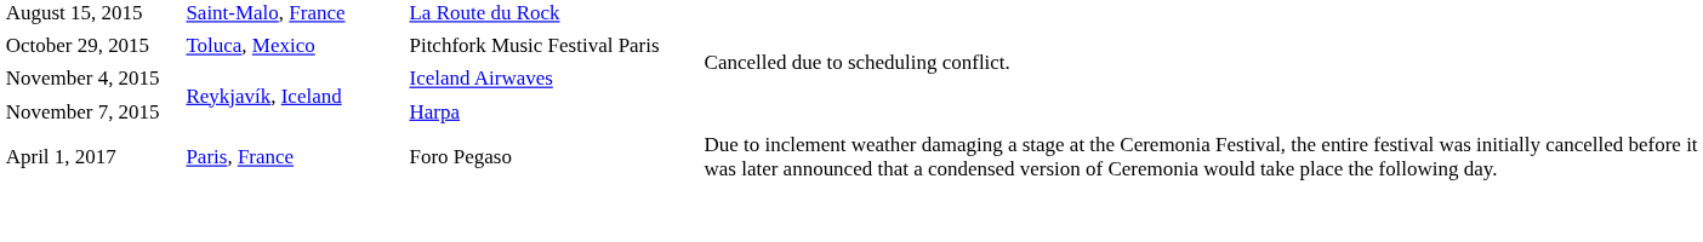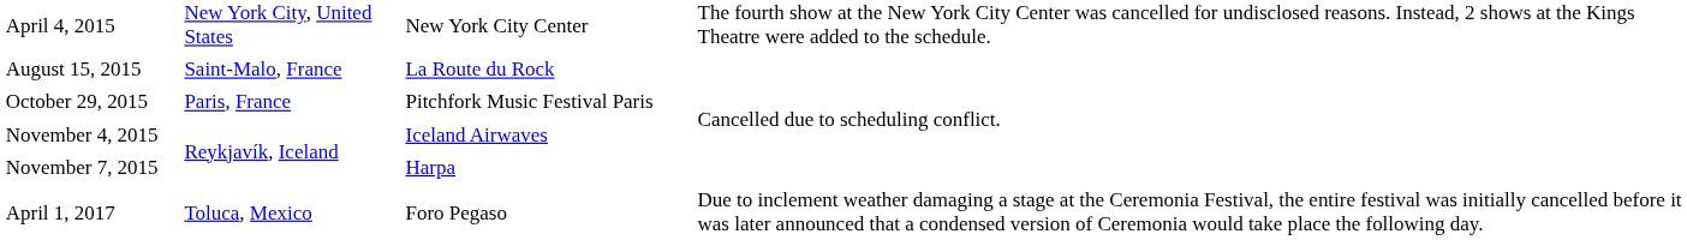+ row: April 4, 2015 | New York City, United States | New York City Center | The fourth show at the New York City Center was cancelled for undisclosed reasons. Instead, 2 shows at the Kings Theatre were added to the schedule.
October 29, 2015 | column 2: Toluca, Mexico -> Paris, France
April 1, 2017 | column 2: Paris, France -> Toluca, Mexico
